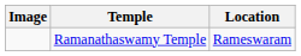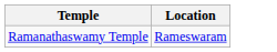- column: Image
